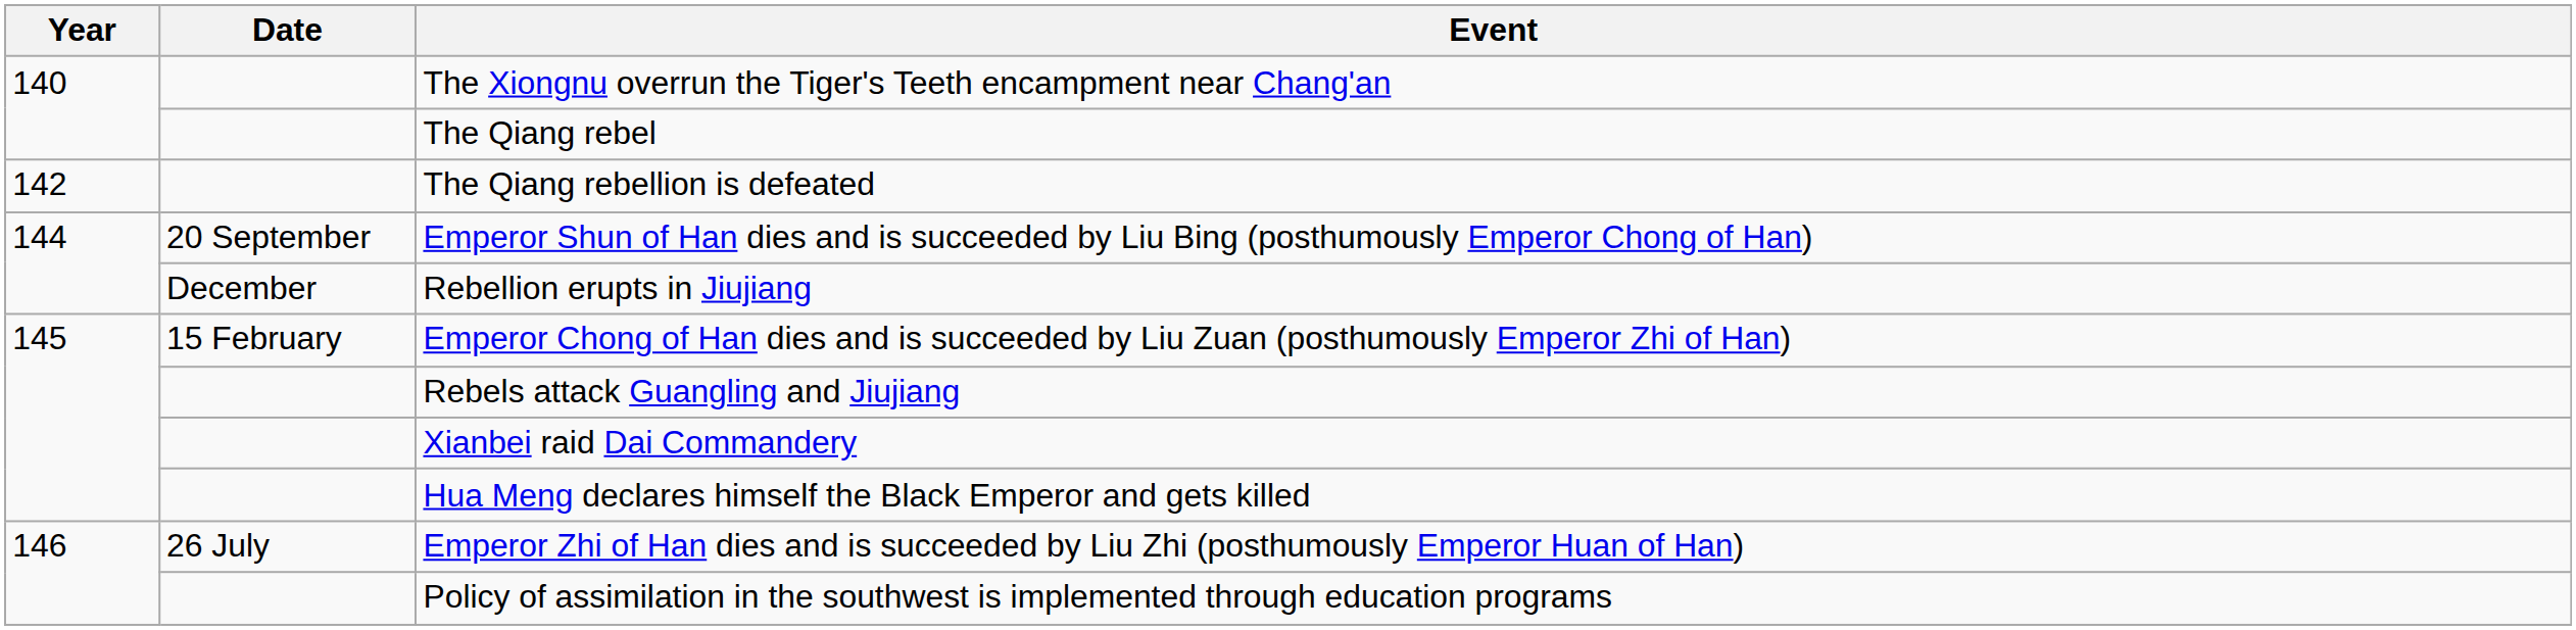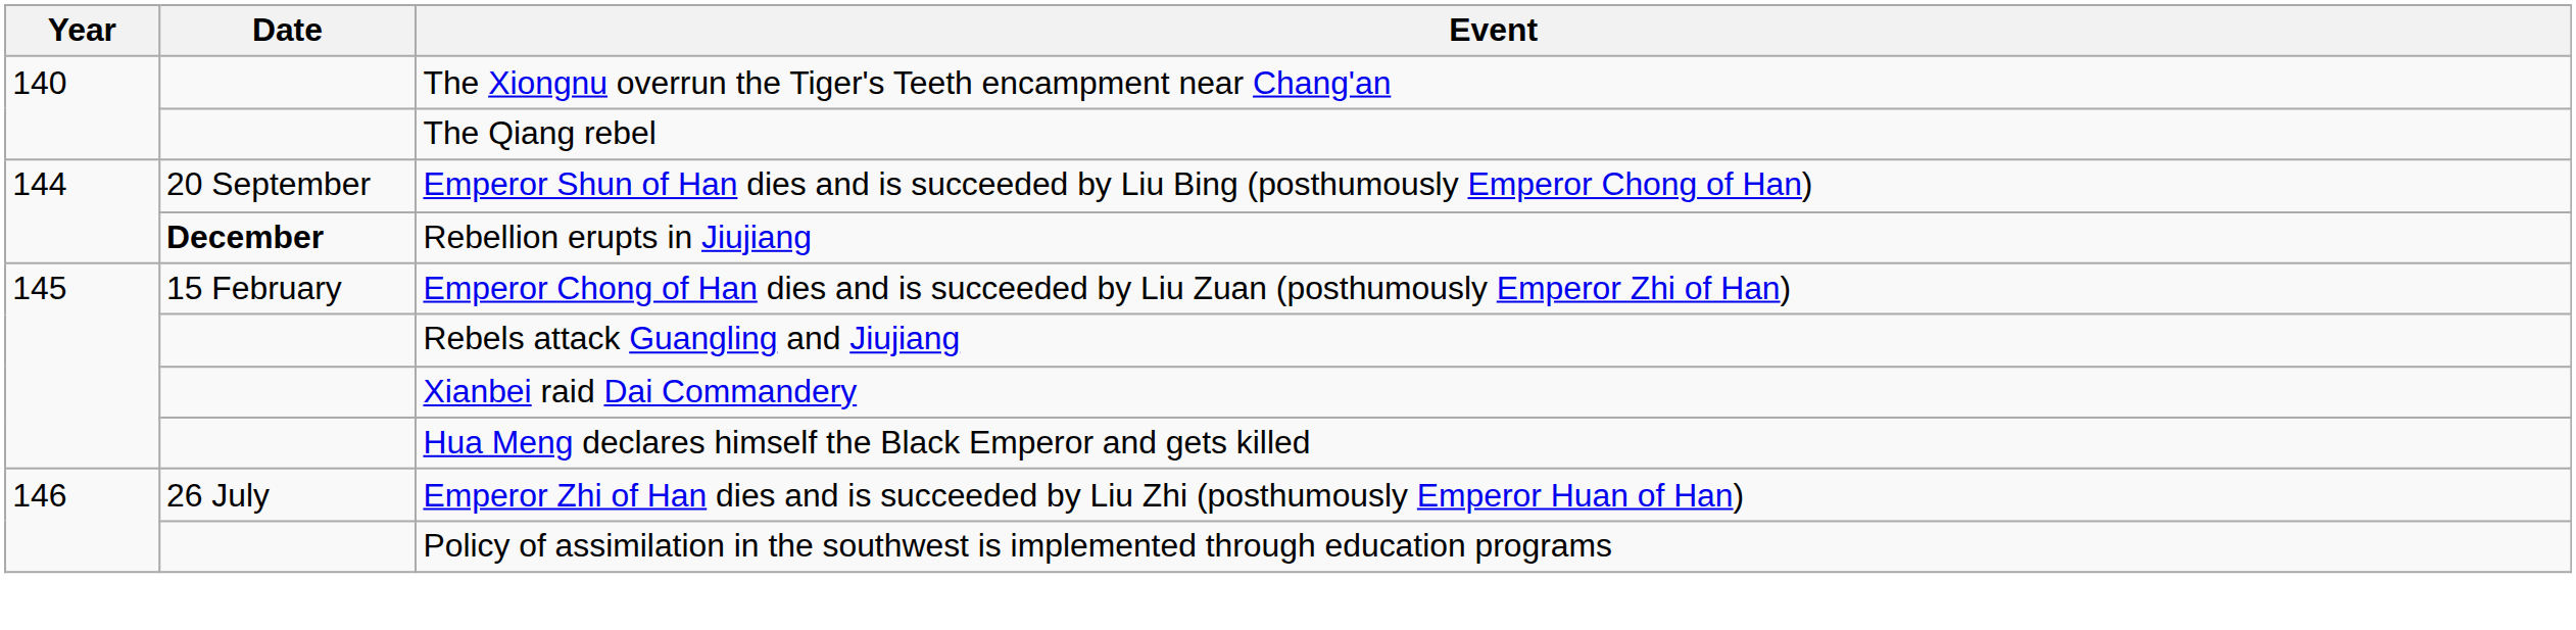- row: 142 | The Qiang rebellion is defeated
Rebellion erupts in Jiujiang | Date: normal -> bold
